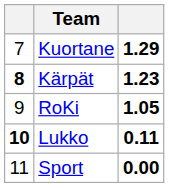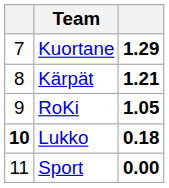Kärpät | column 1: bold -> normal
Kärpät | column 3: 1.23 -> 1.21
Lukko | column 3: 0.11 -> 0.18
